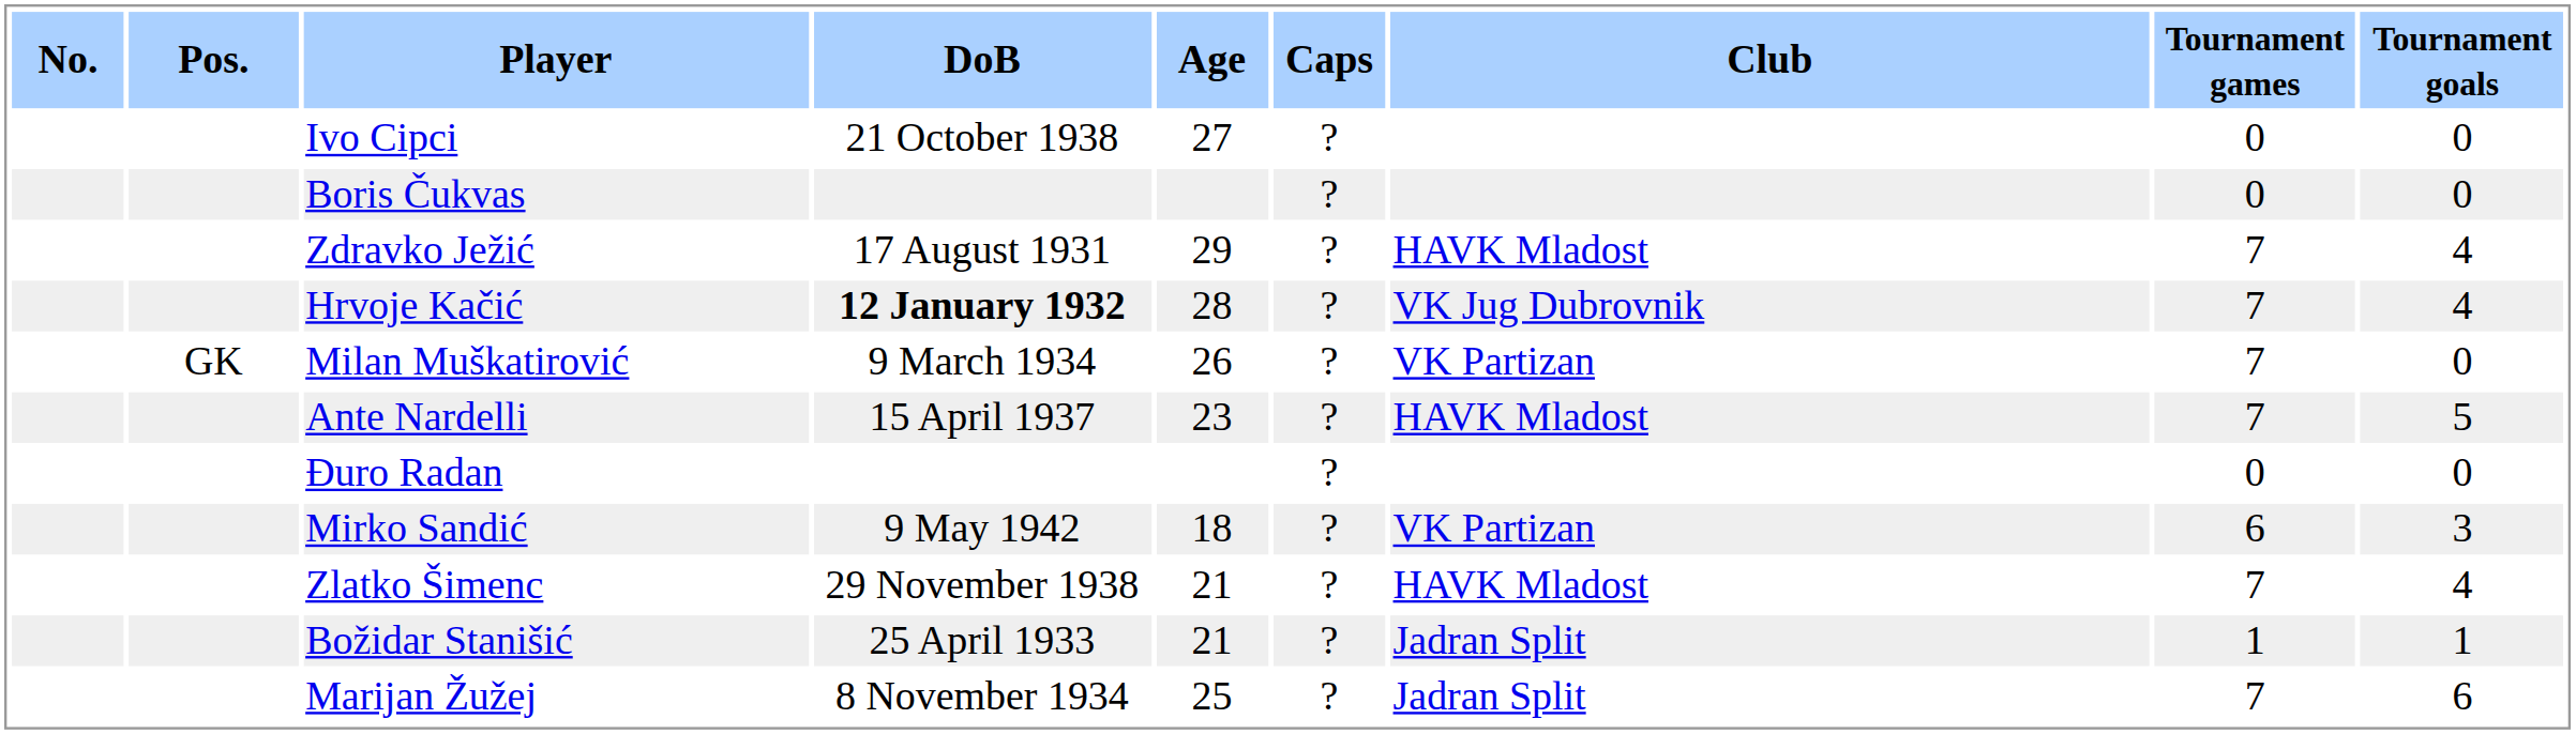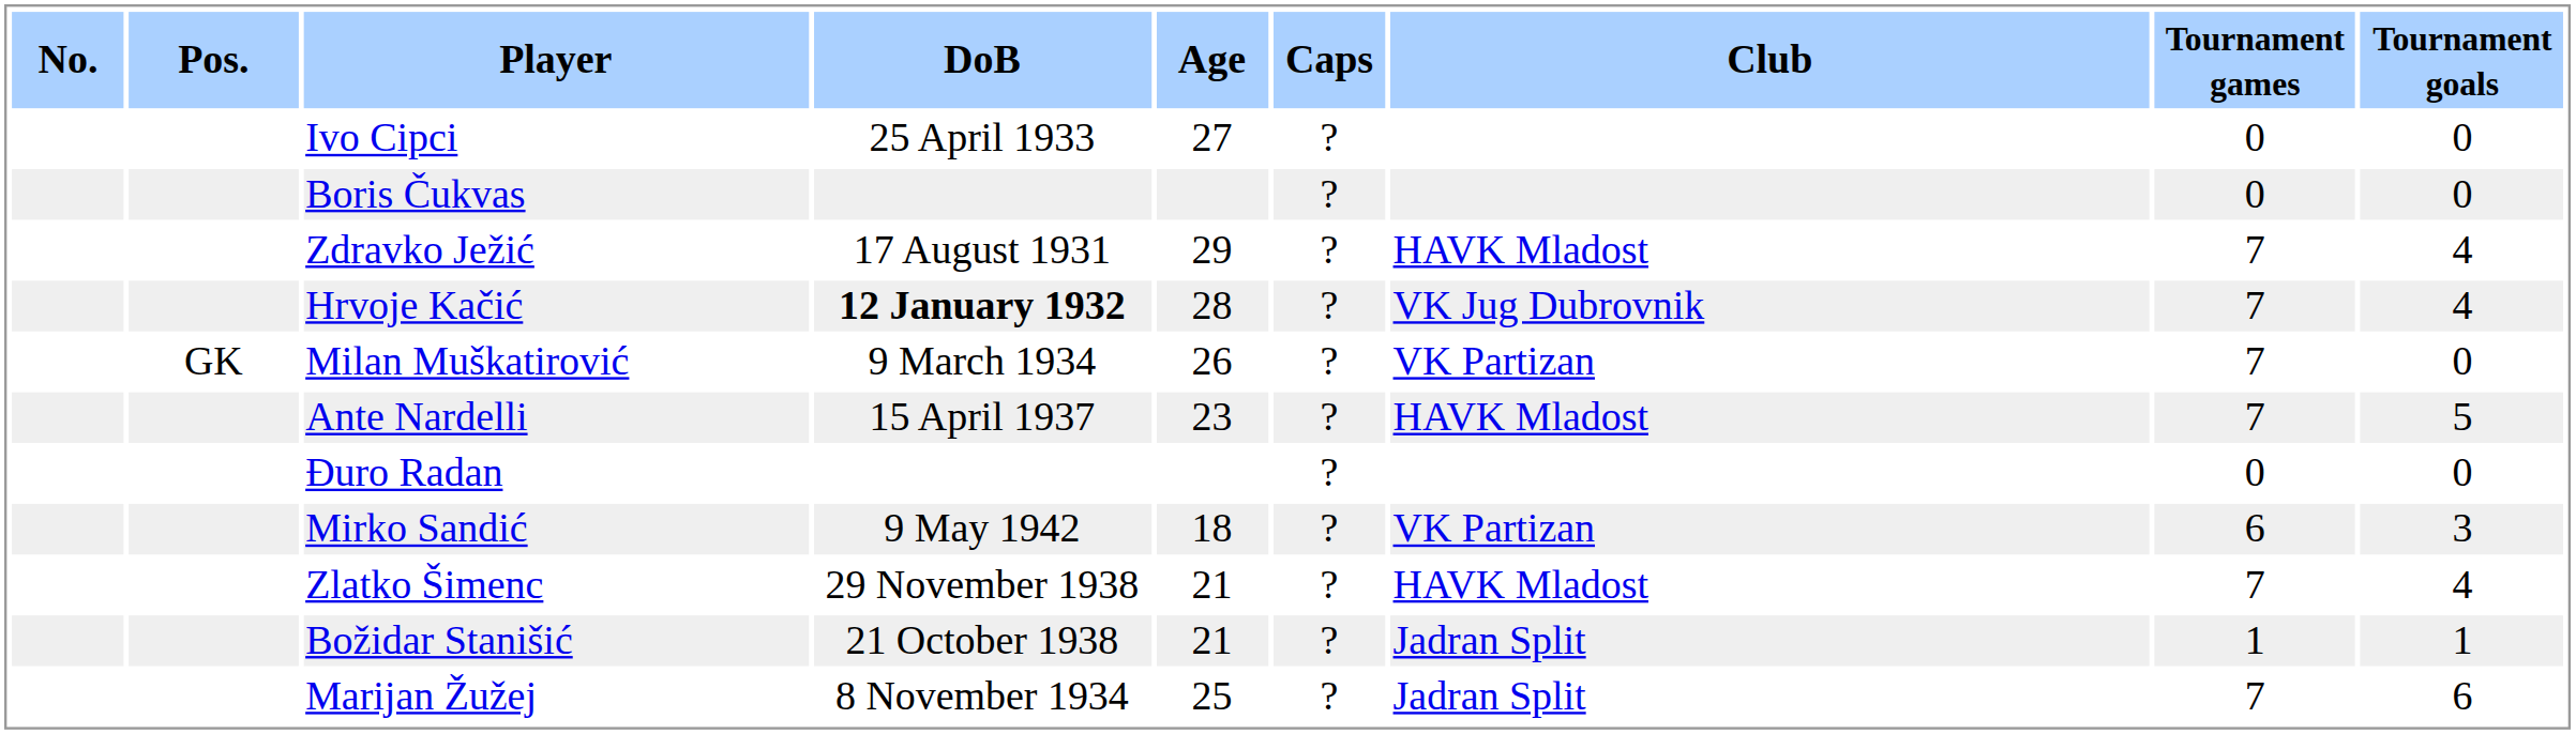Ivo Cipci | DoB: 21 October 1938 -> 25 April 1933
Božidar Stanišić | DoB: 25 April 1933 -> 21 October 1938
